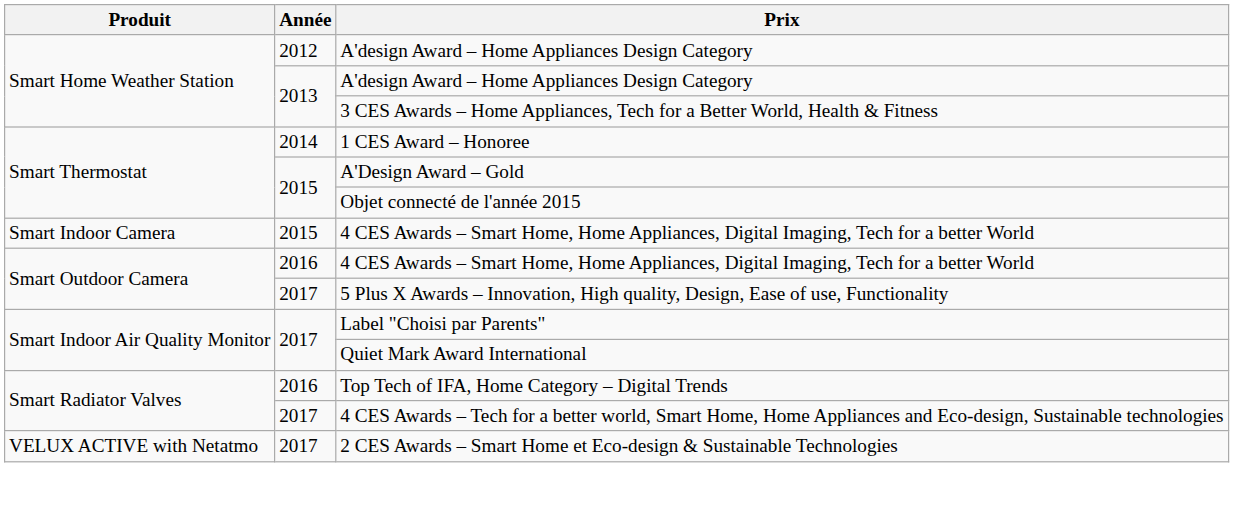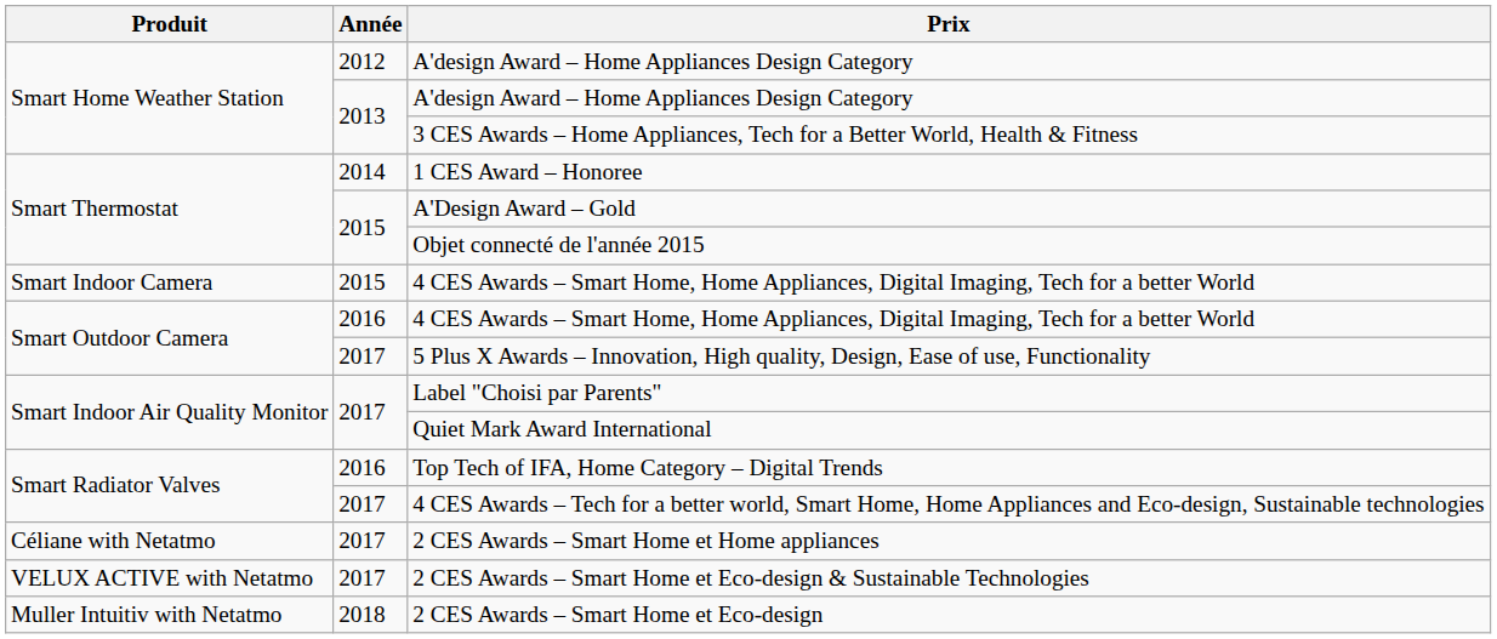+ row: Céliane with Netatmo | 2017 | 2 CES Awards – Smart Home et Home appliances
+ row: Muller Intuitiv with Netatmo | 2018 | 2 CES Awards – Smart Home et Eco-design
